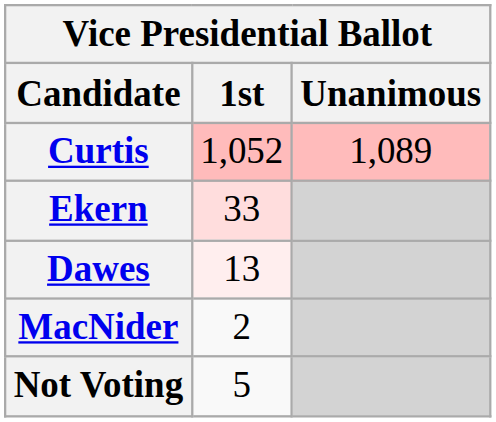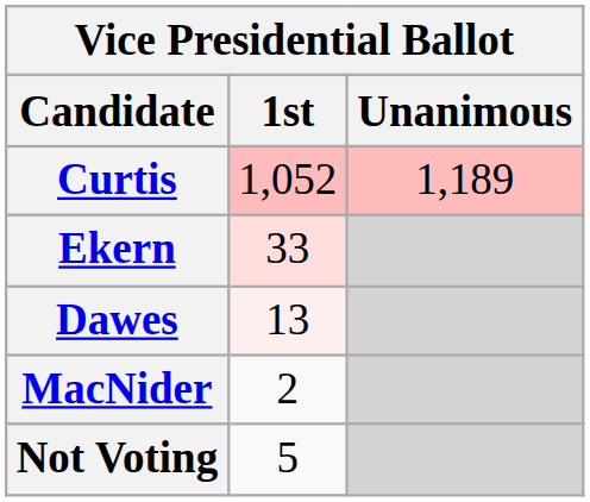Curtis | Unanimous: 1,089 -> 1,189
